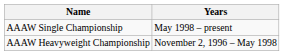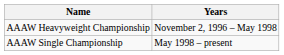rows swapped: AAAW Heavyweight Championship <-> AAAW Single Championship
